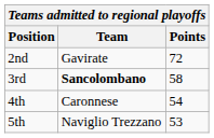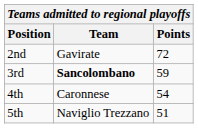3rd | Points: 58 -> 59
5th | Points: 53 -> 51
